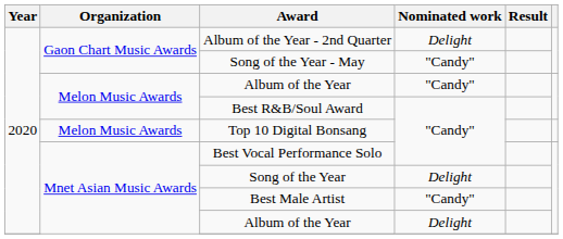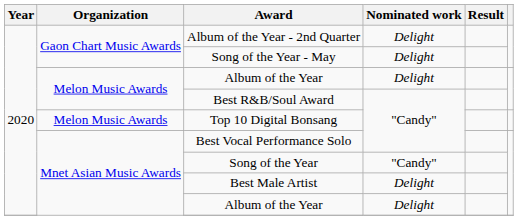Song of the Year - May | Nominated work: "Candy" -> Delight
Melon Music Awards / Album of the Year | Nominated work: "Candy" -> Delight
Song of the Year | Nominated work: Delight -> "Candy"
Best Male Artist | Nominated work: "Candy" -> Delight
